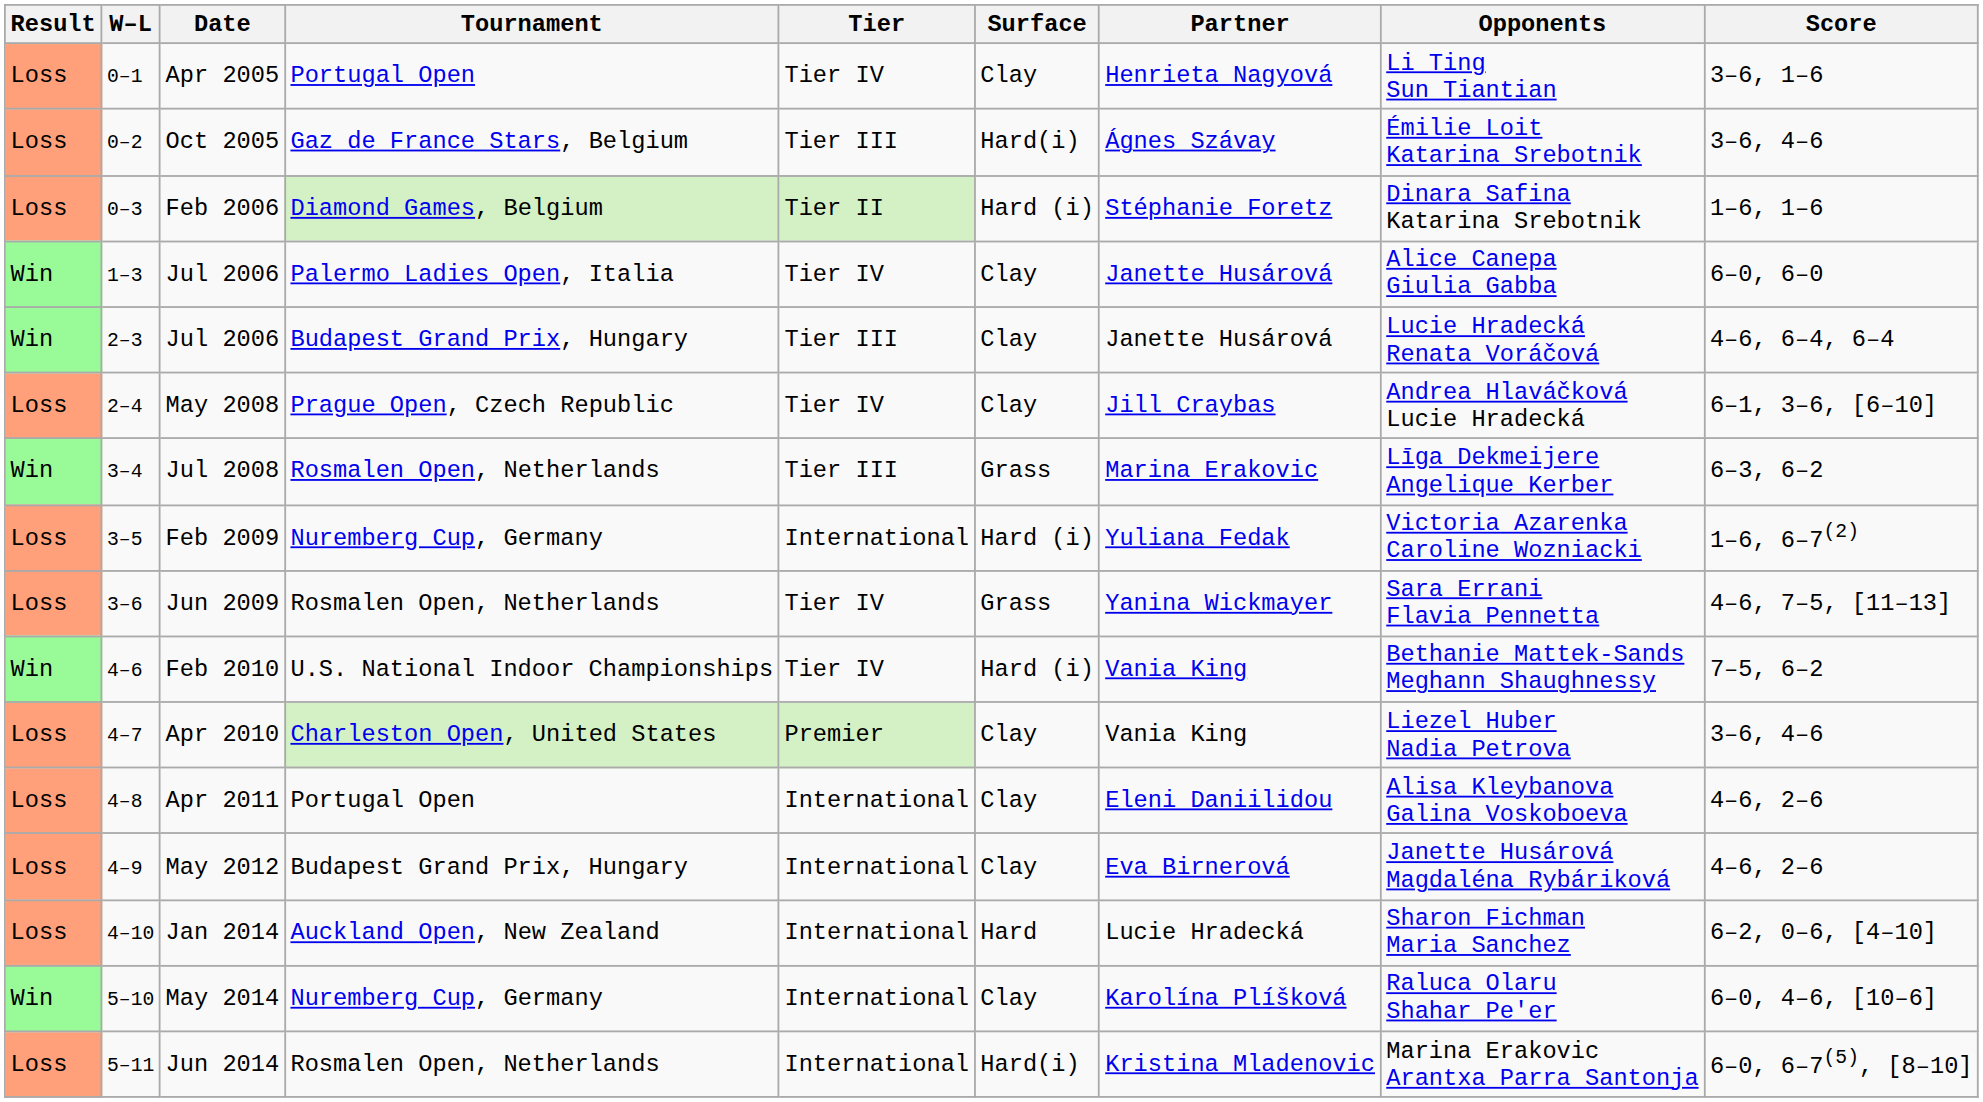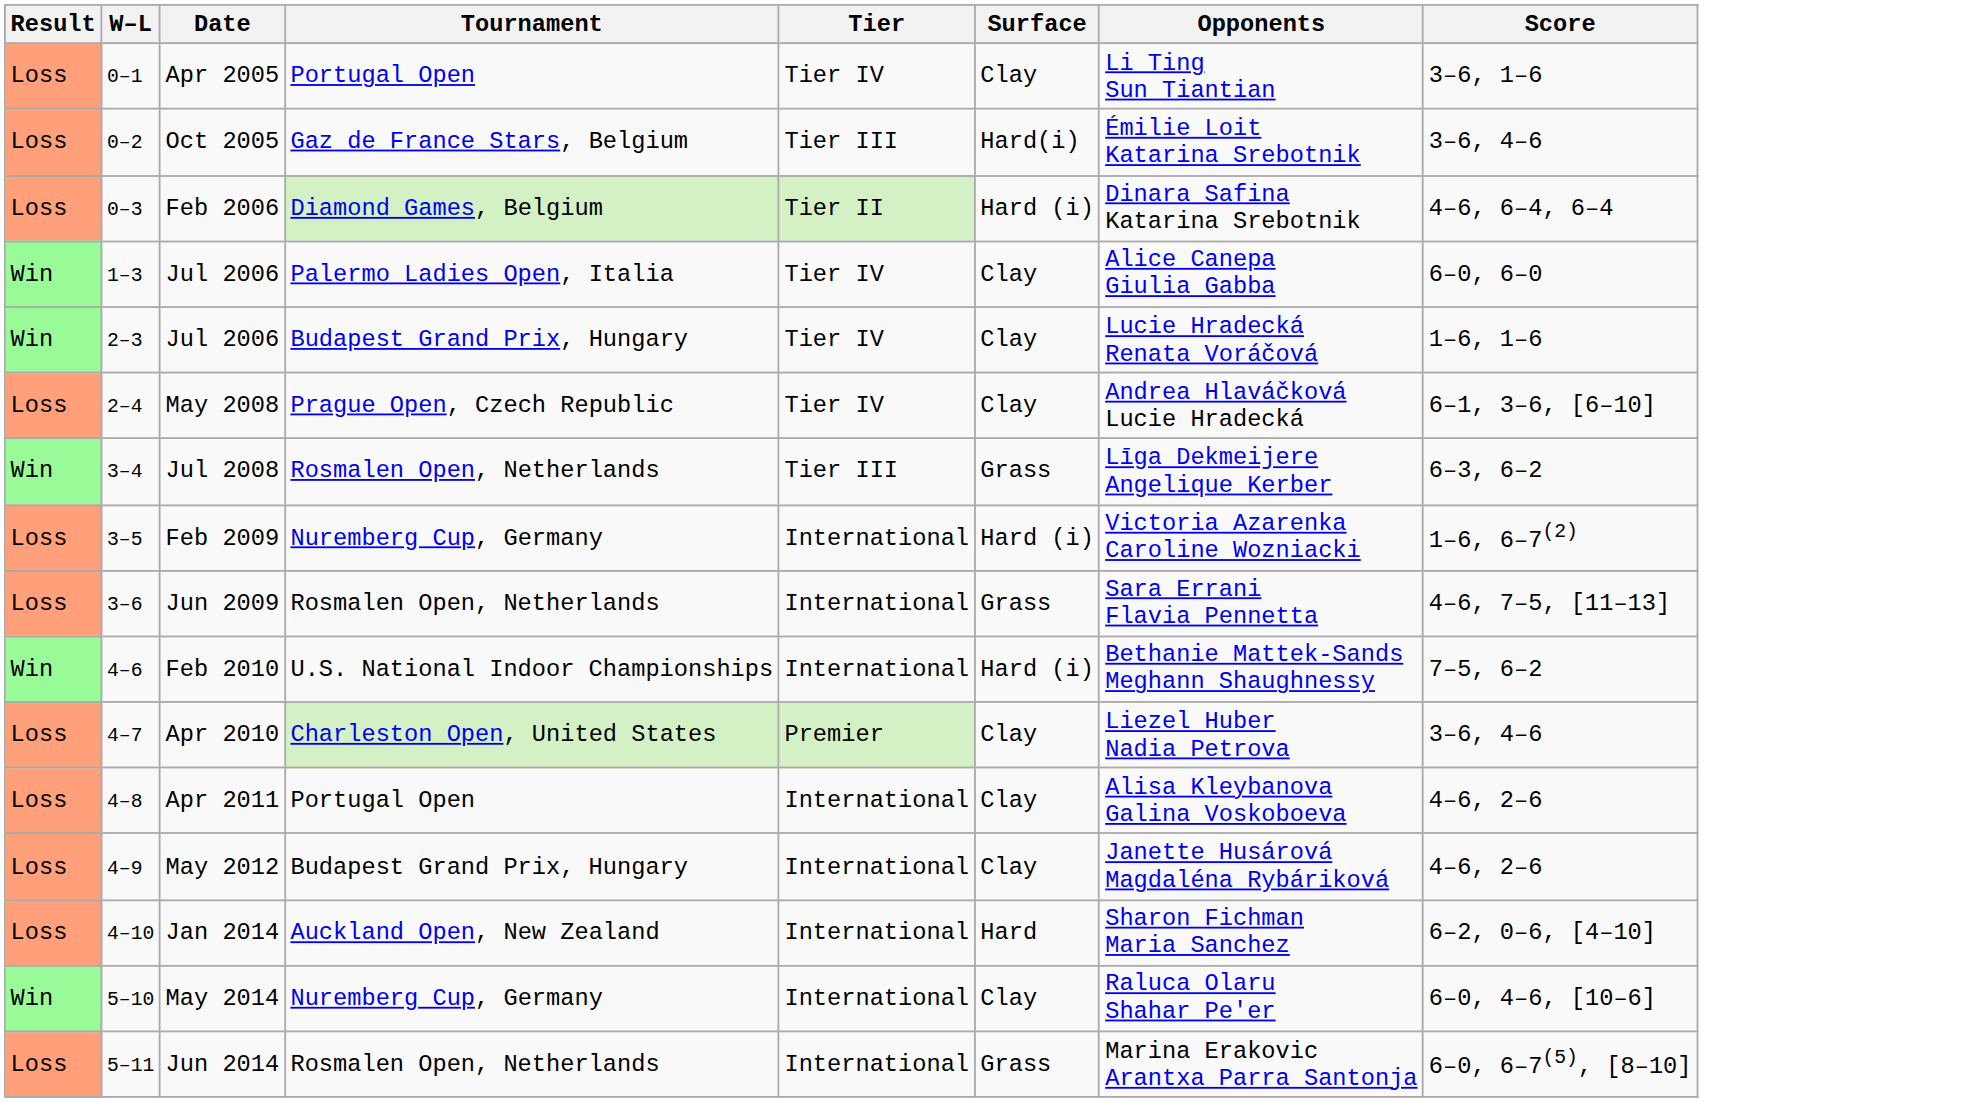- column: Partner | Henrieta Nagyová | Ágnes Szávay | Stéphanie Foretz | Janette Husárová | Janette Husárová | Jill Craybas | Marina Erakovic | Yuliana Fedak | Yanina Wickmayer | Vania King | Vania King | Eleni Daniilidou | Eva Birnerová | Lucie Hradecká | Karolína Plíšková | Kristina Mladenovic
Feb 2006 | Score: 1–6, 1–6 -> 4–6, 6–4, 6–4
2–3 / Jul 2006 | Tier: Tier III -> Tier IV
2–3 / Jul 2006 | Score: 4–6, 6–4, 6–4 -> 1–6, 1–6
Jun 2009 | Tier: Tier IV -> International
Feb 2010 | Tier: Tier IV -> International
Jun 2014 | Surface: Hard(i) -> Grass
